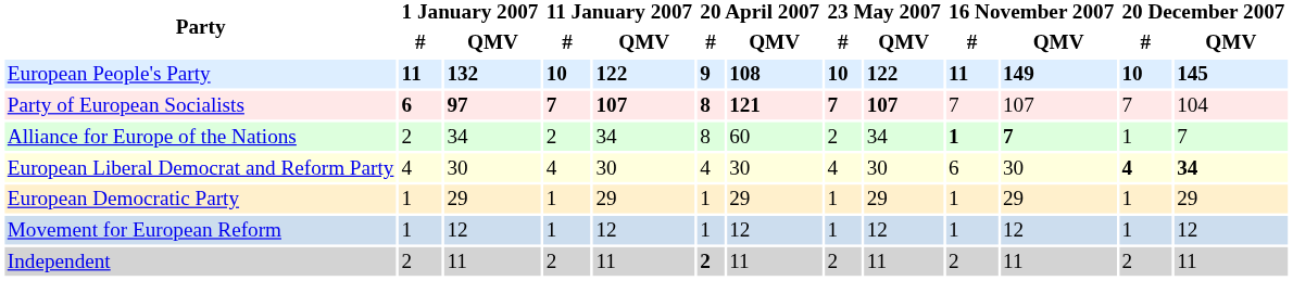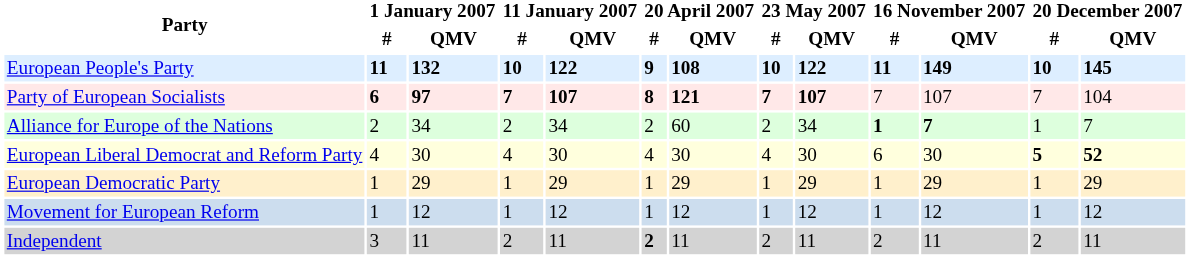Alliance for Europe of the Nations | 20 April 2007 / #: 8 -> 2
European Liberal Democrat and Reform Party | 20 December 2007 / #: 4 -> 5
European Liberal Democrat and Reform Party | 20 December 2007 / QMV: 34 -> 52
Independent | 1 January 2007 / #: 2 -> 3
